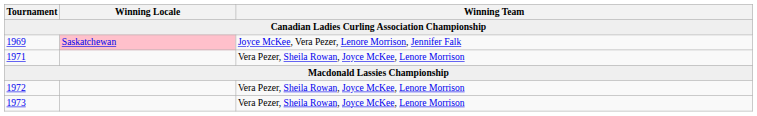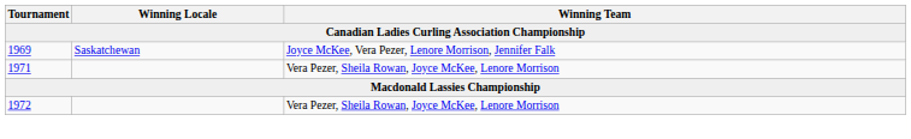1969 | Winning Locale: pink background -> no background
- row: 1973 | Vera Pezer, Sheila Rowan, Joyce McKee, Lenore Morrison
